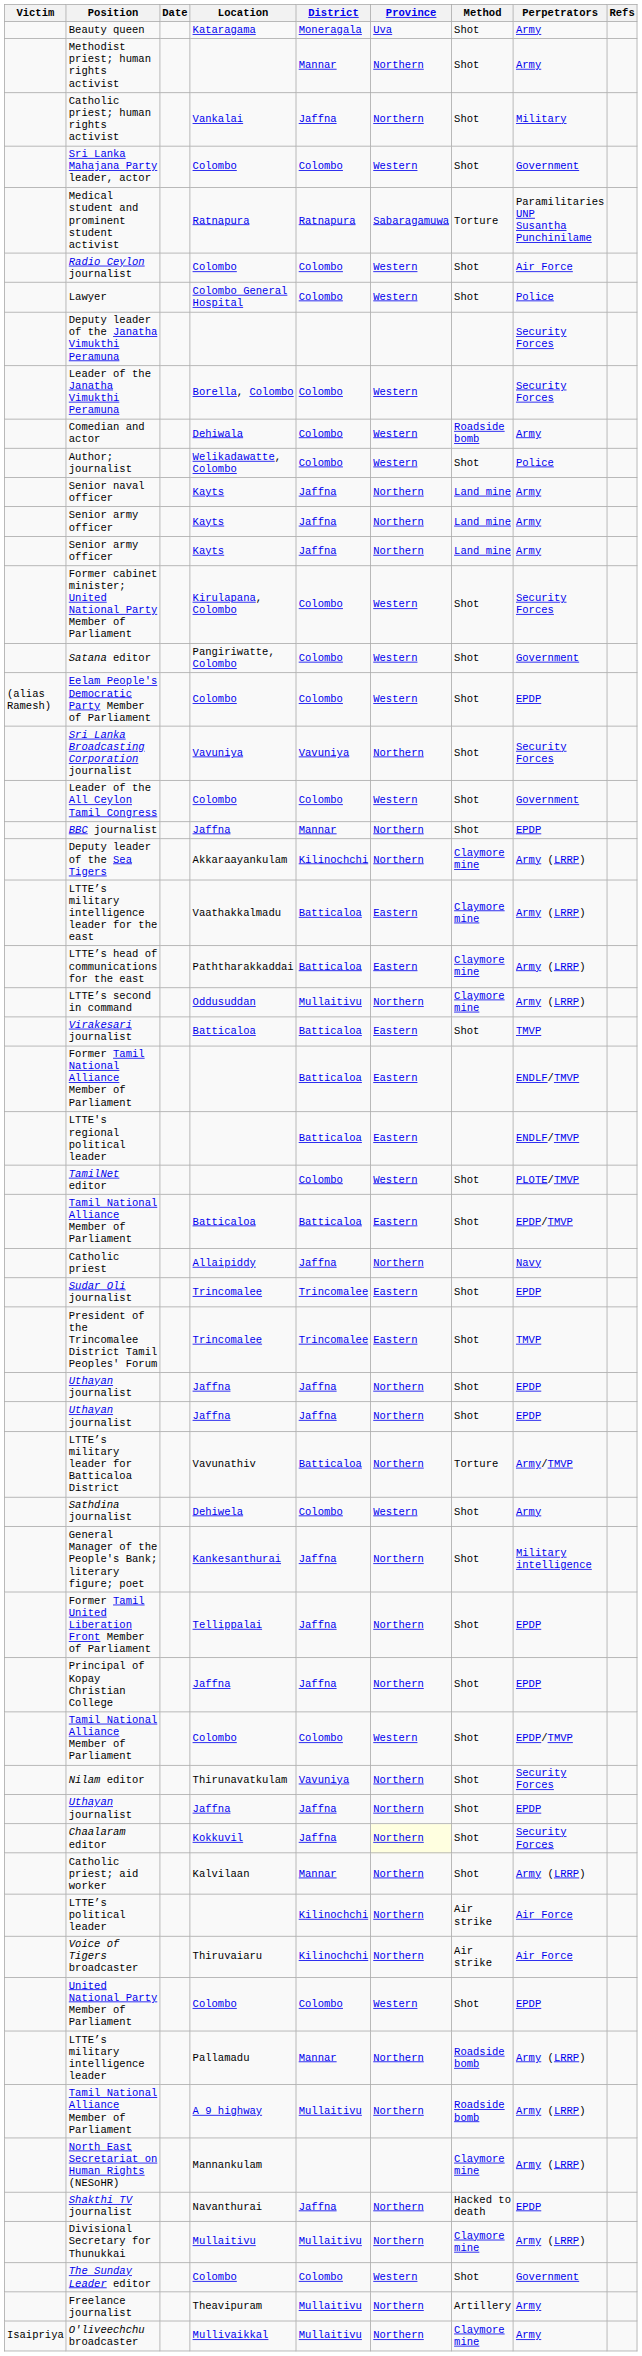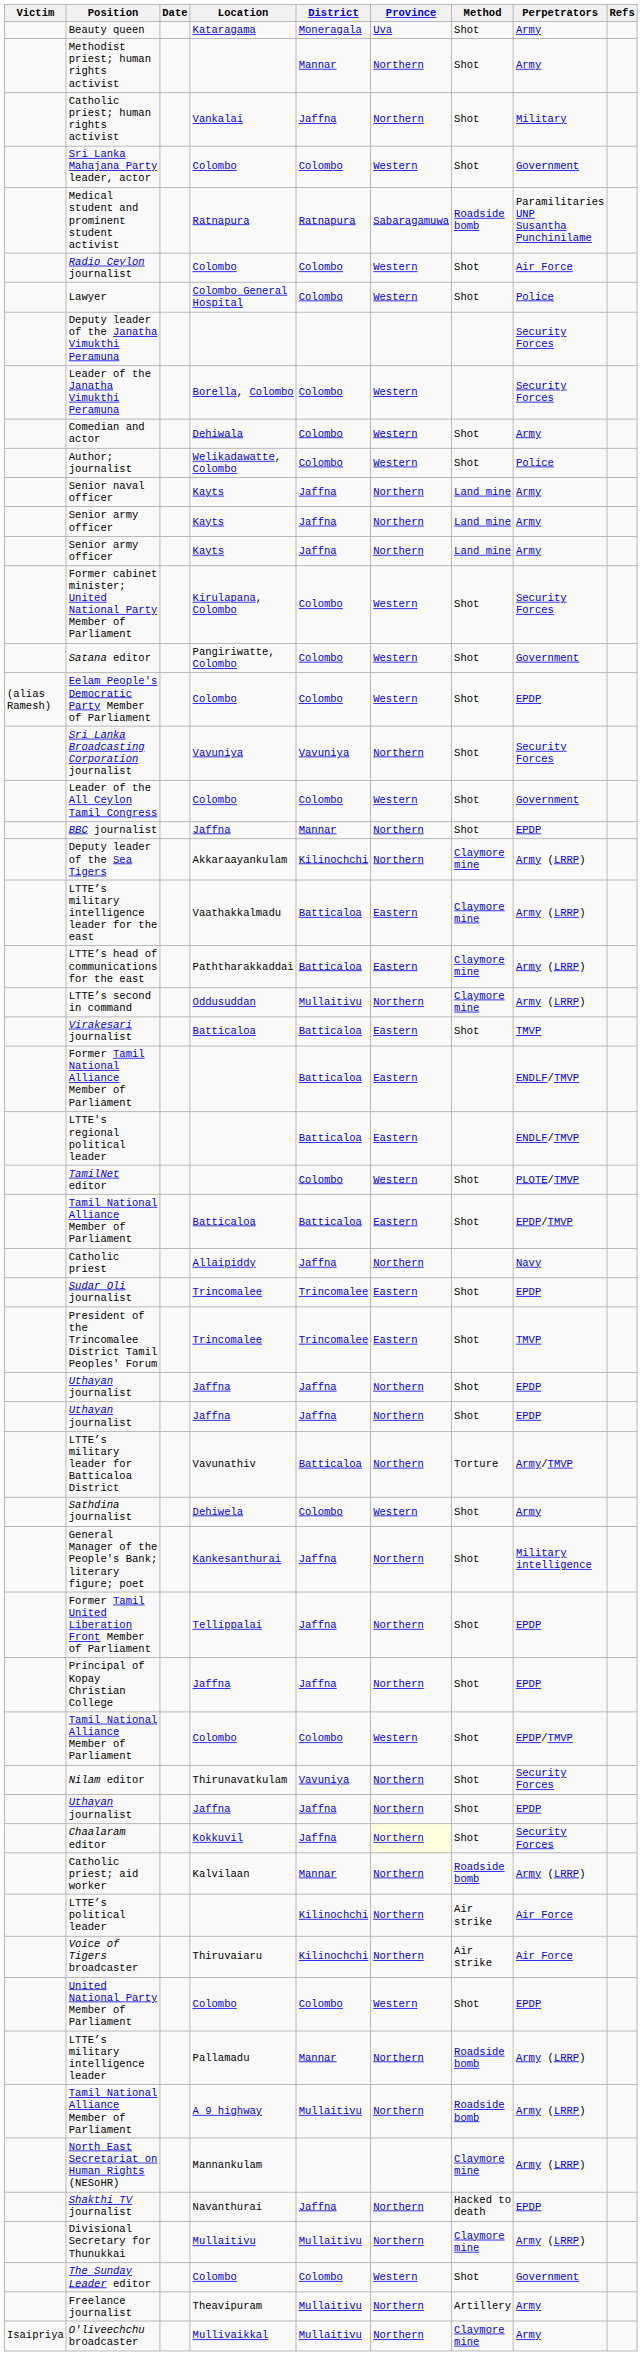Medical student and prominent student activist | Method: Torture -> Roadside bomb
Comedian and actor | Method: Roadside bomb -> Shot
Catholic priest; aid worker | Method: Shot -> Roadside bomb
